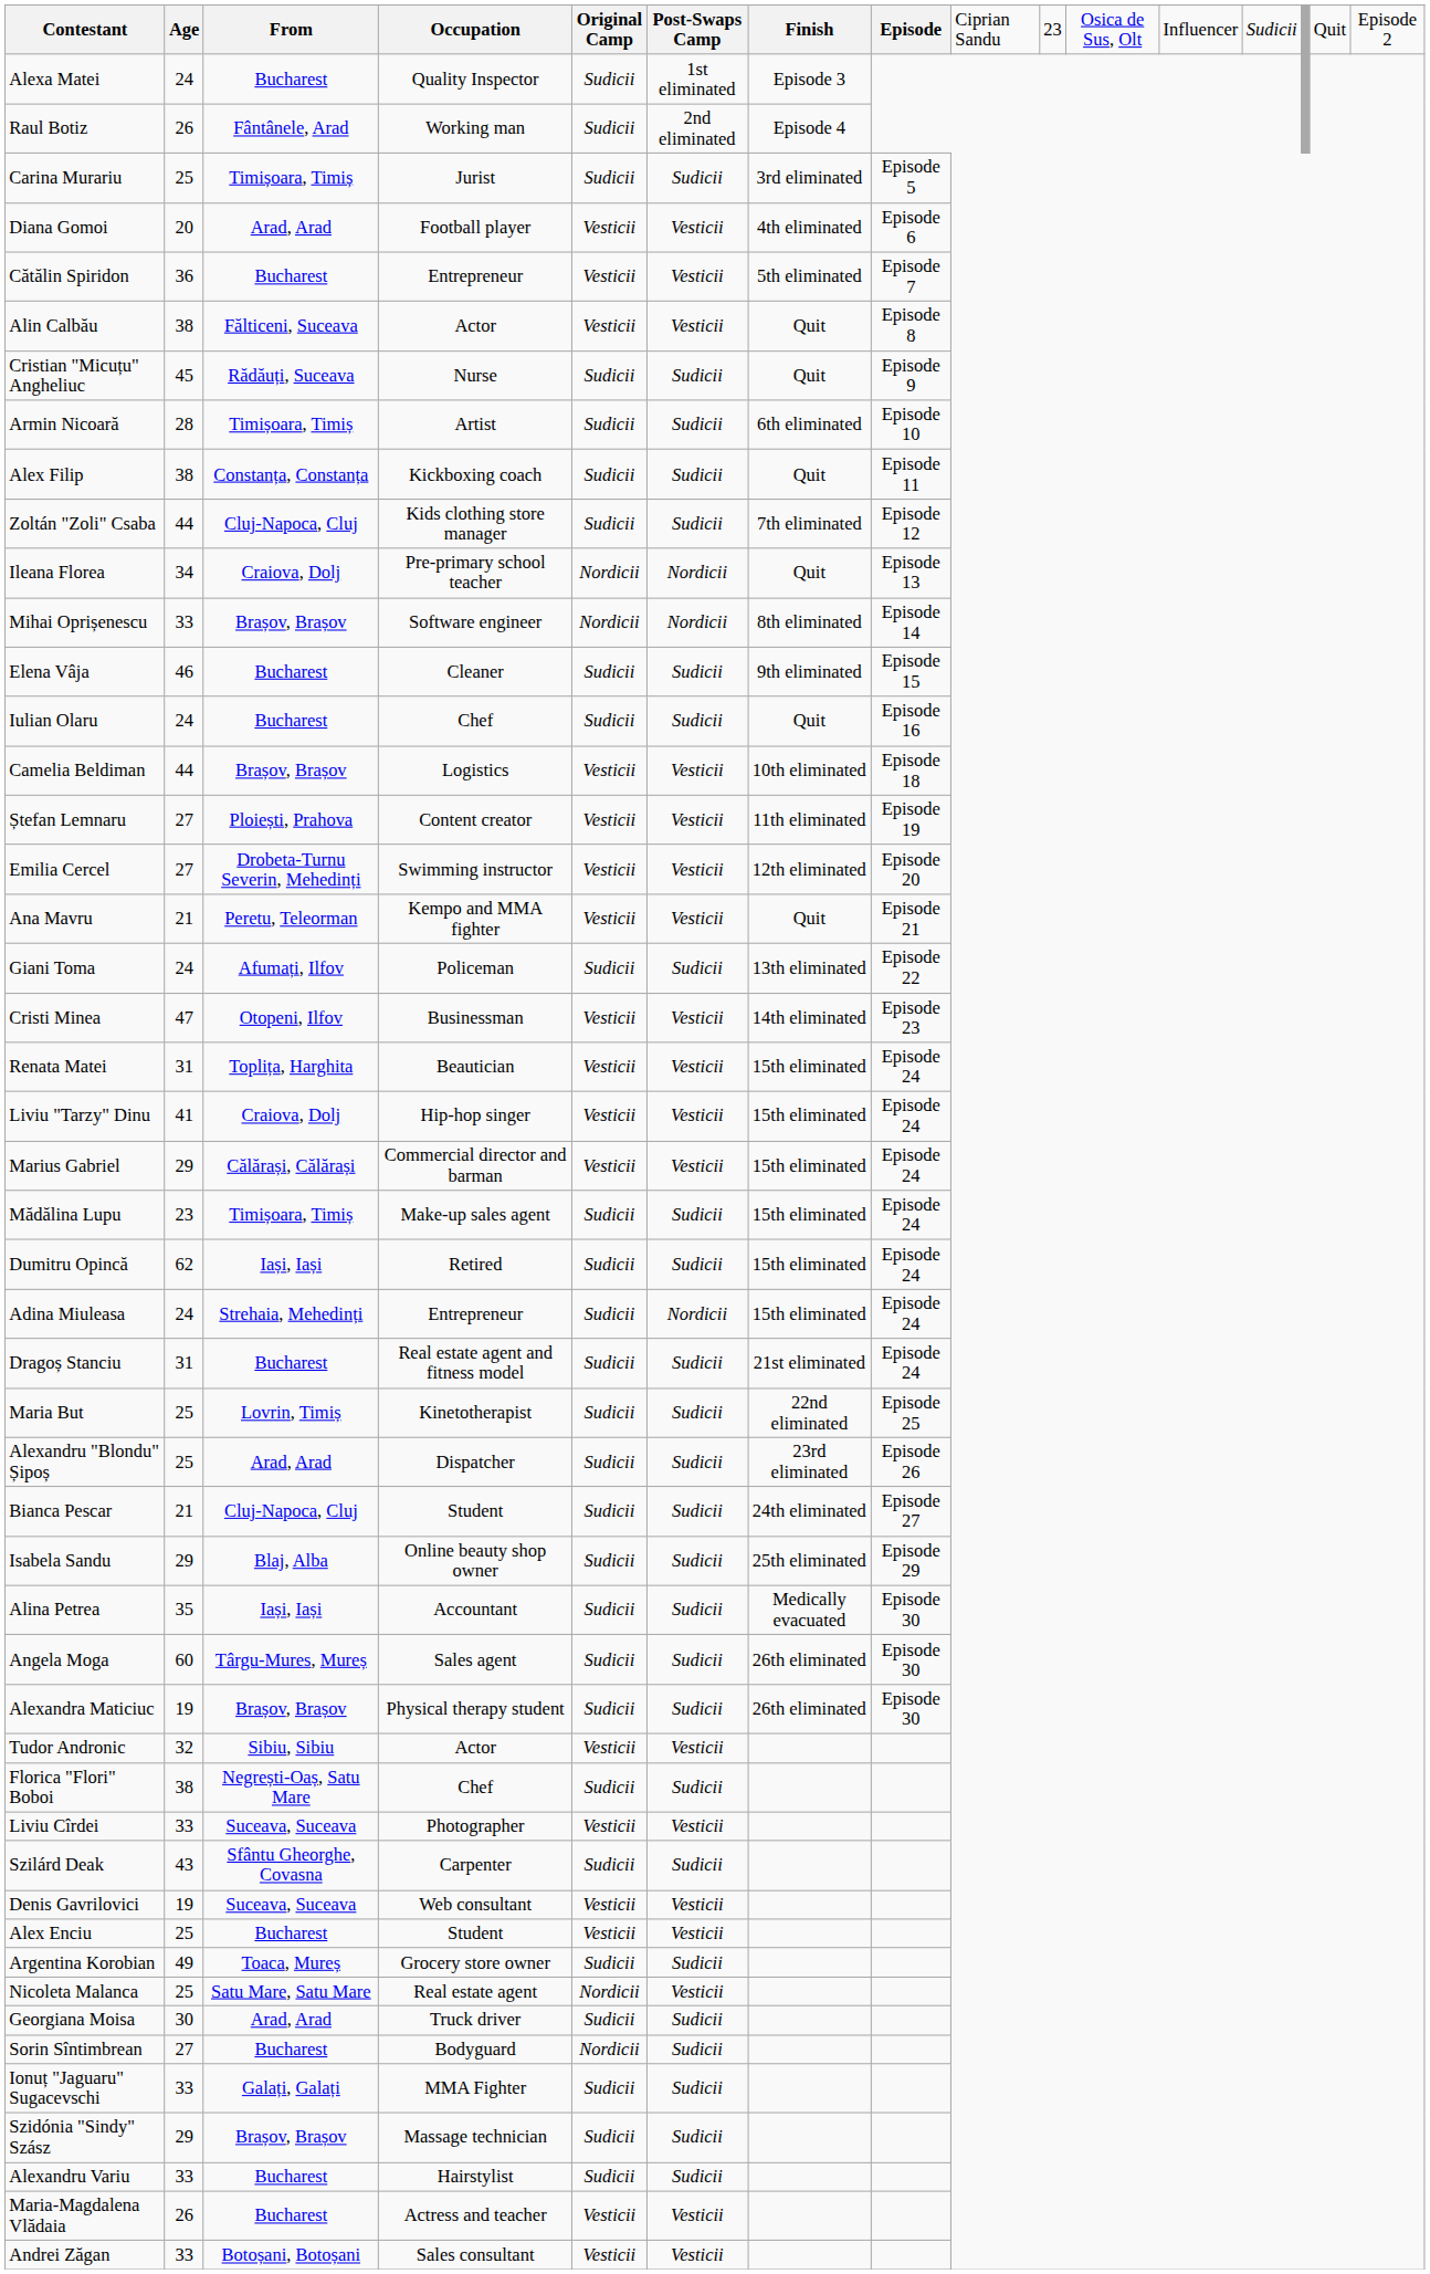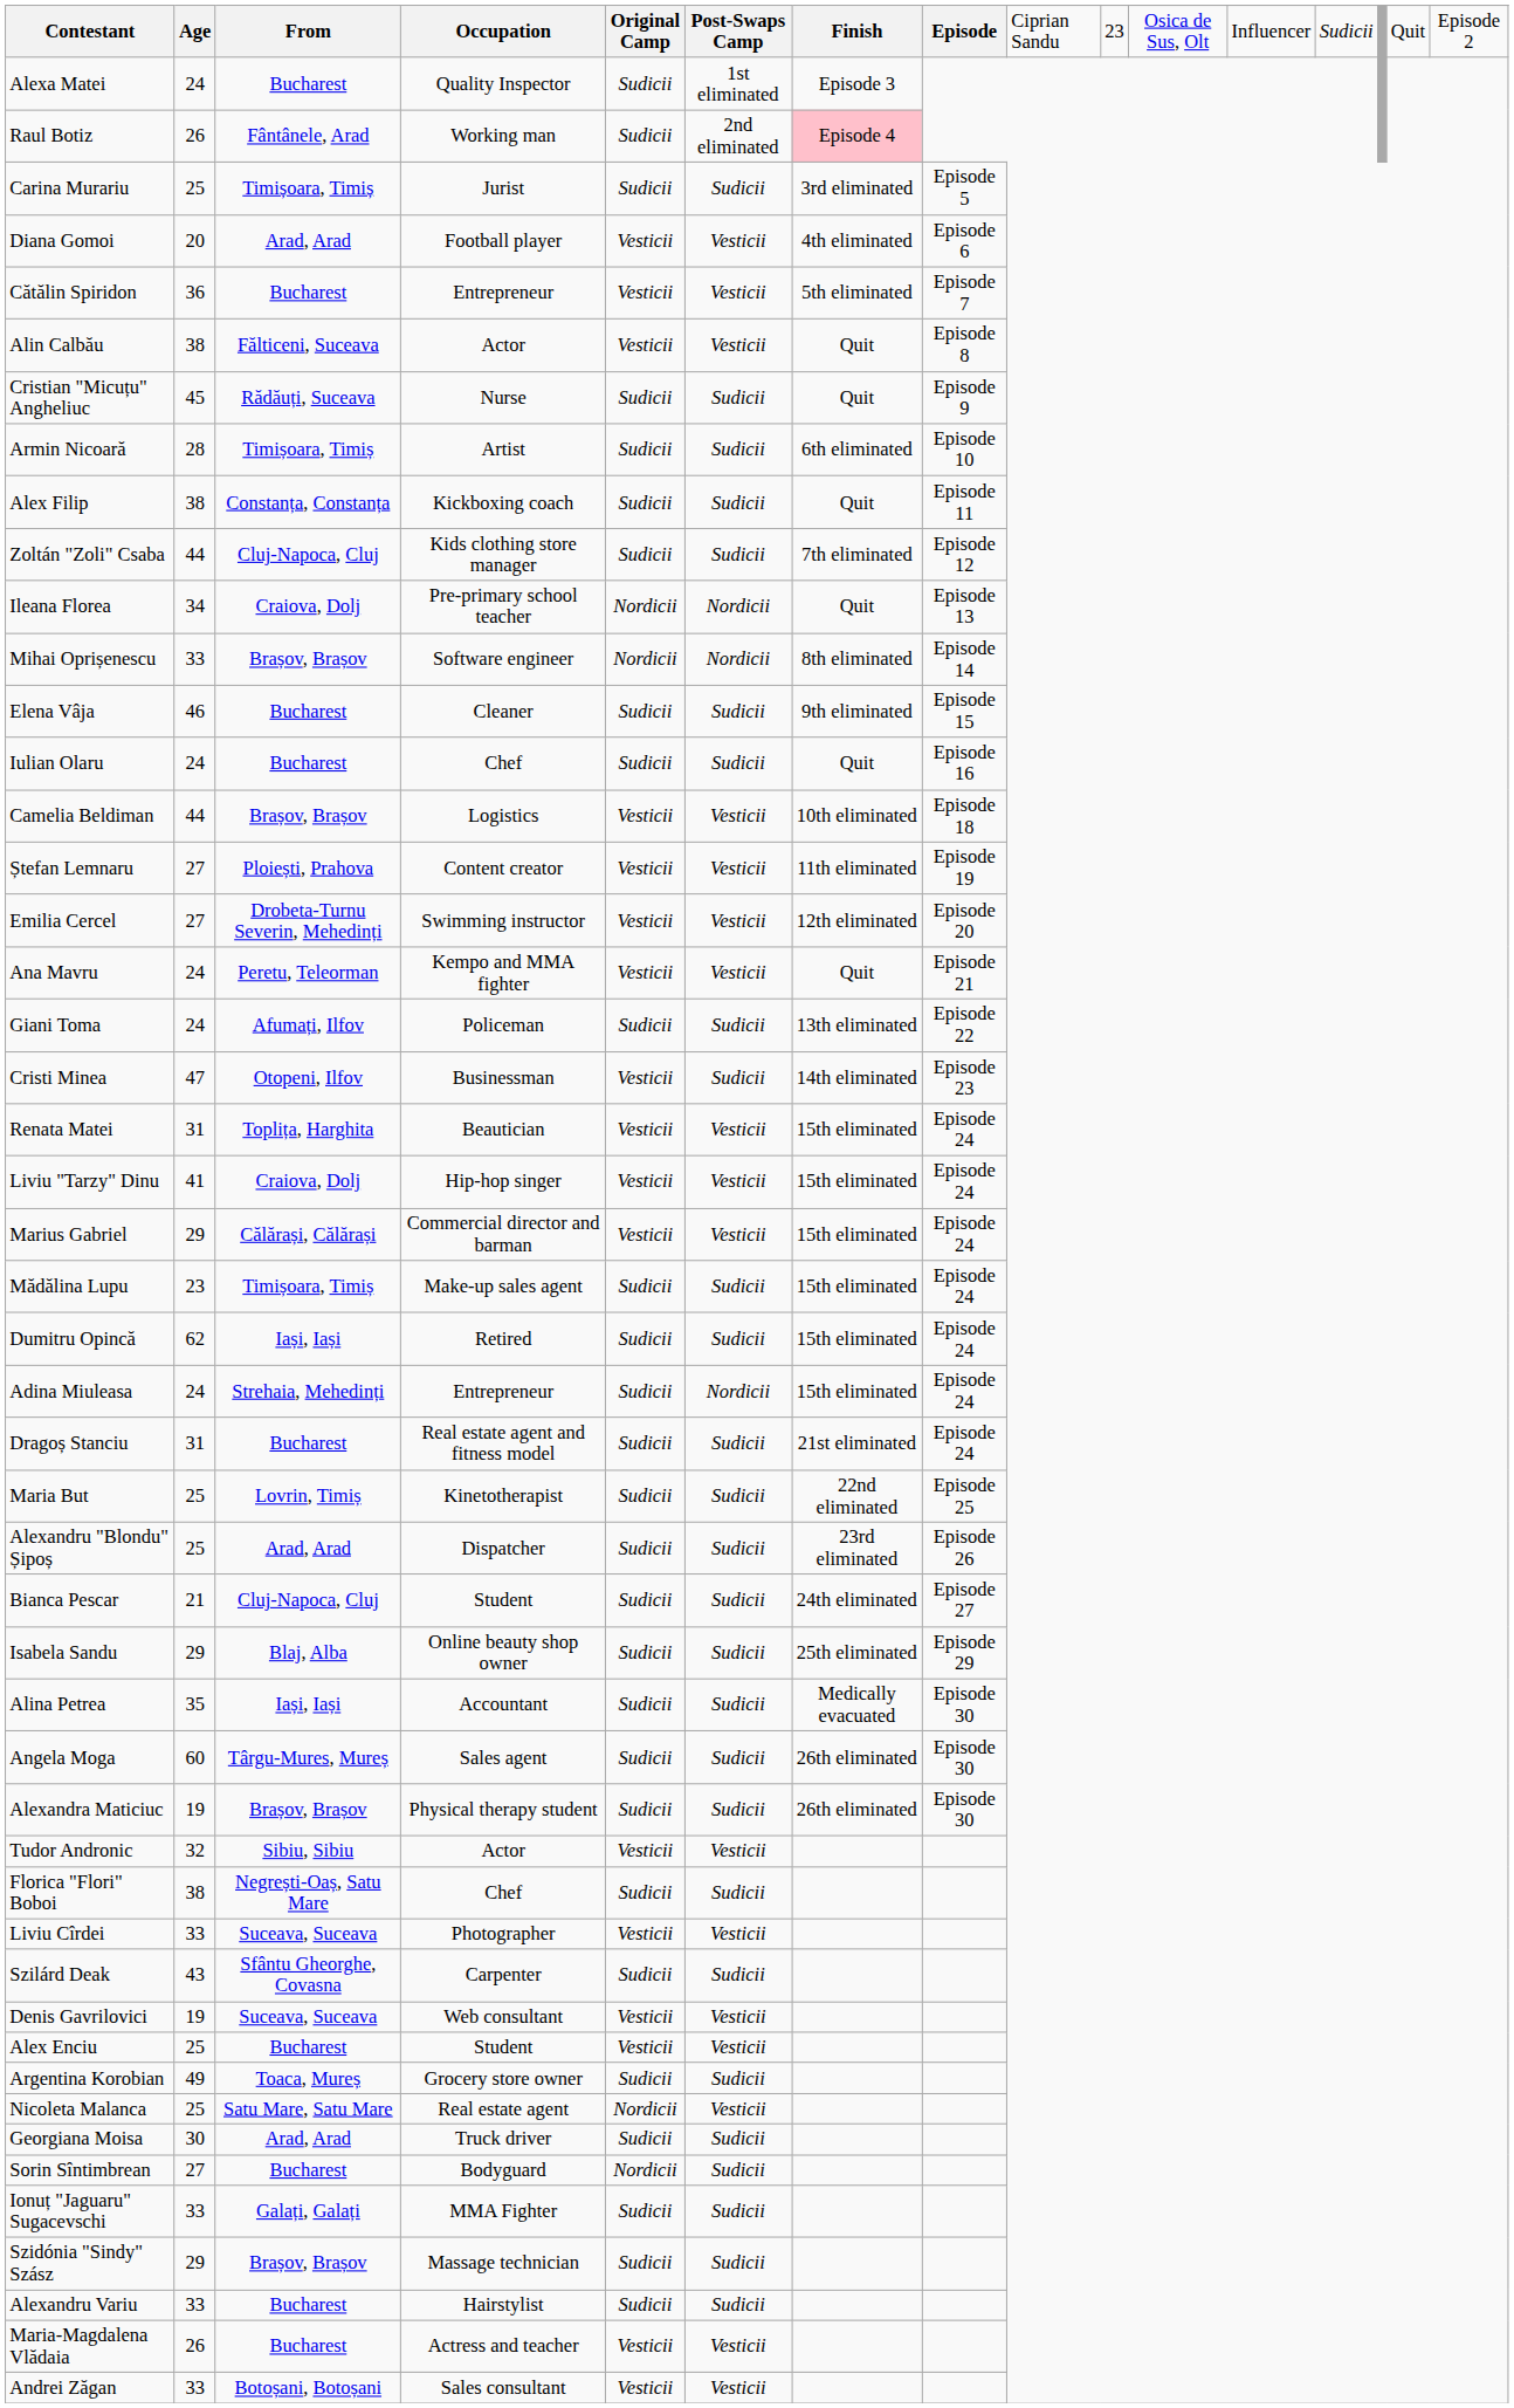Raul Botiz | Finish: no background -> pink background
Ana Mavru | Age: 21 -> 24
Cristi Minea | Post-Swaps Camp: Vesticii -> Sudicii
